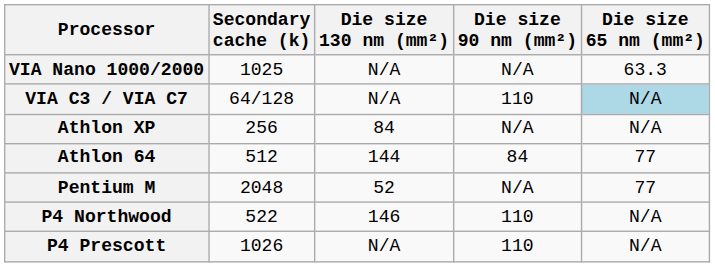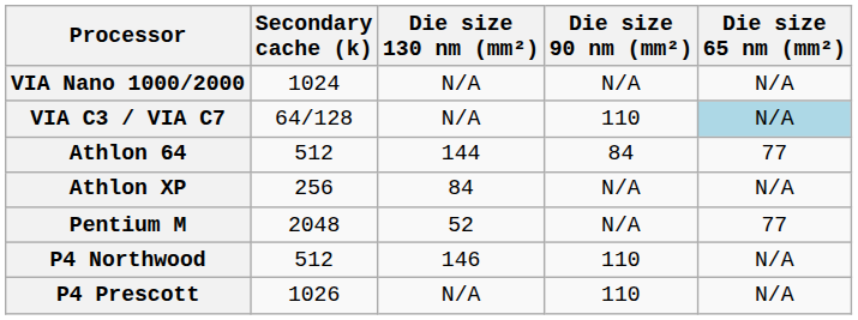VIA Nano 1000/2000 | Secondary cache (k): 1025 -> 1024
VIA Nano 1000/2000 | Die size 65 nm (mm²): 63.3 -> N/A
rows swapped: Athlon XP <-> Athlon 64
P4 Northwood | Secondary cache (k): 522 -> 512
